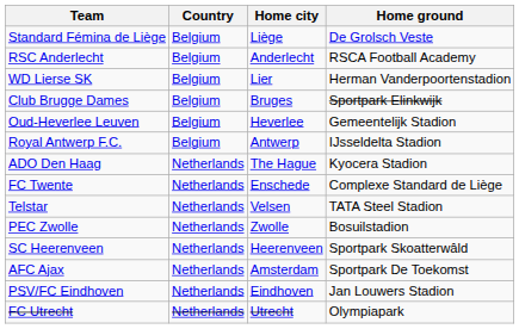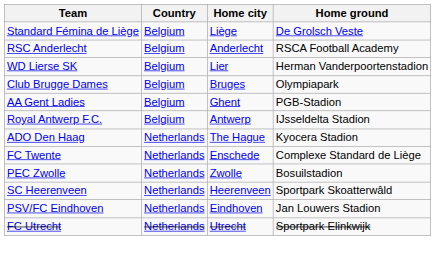Club Brugge Dames | Home ground: Sportpark Elinkwijk -> Olympiapark
- row: Oud-Heverlee Leuven | Belgium | Heverlee | Gemeentelijk Stadion
+ row: AA Gent Ladies | Belgium | Ghent | PGB-Stadion
- row: Telstar | Netherlands | Velsen | TATA Steel Stadion
- row: AFC Ajax | Netherlands | Amsterdam | Sportpark De Toekomst
FC Utrecht | Home ground: Olympiapark -> Sportpark Elinkwijk
